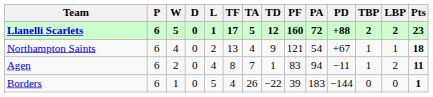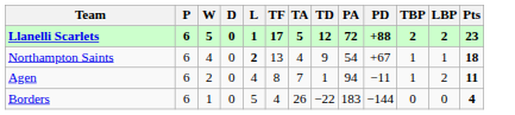- column: PF | 160 | 121 | 83 | 39
Northampton Saints | L: normal -> bold
Borders | Pts: 1 -> 4
